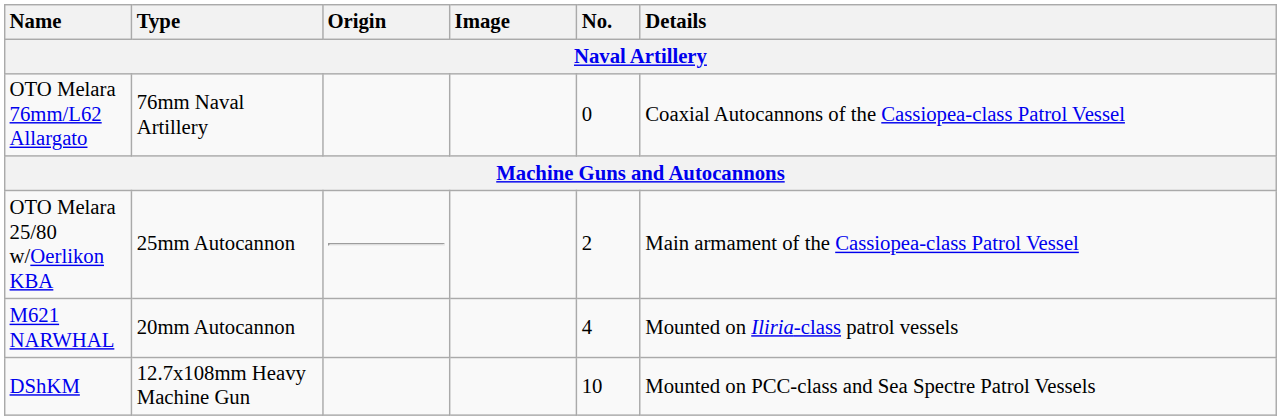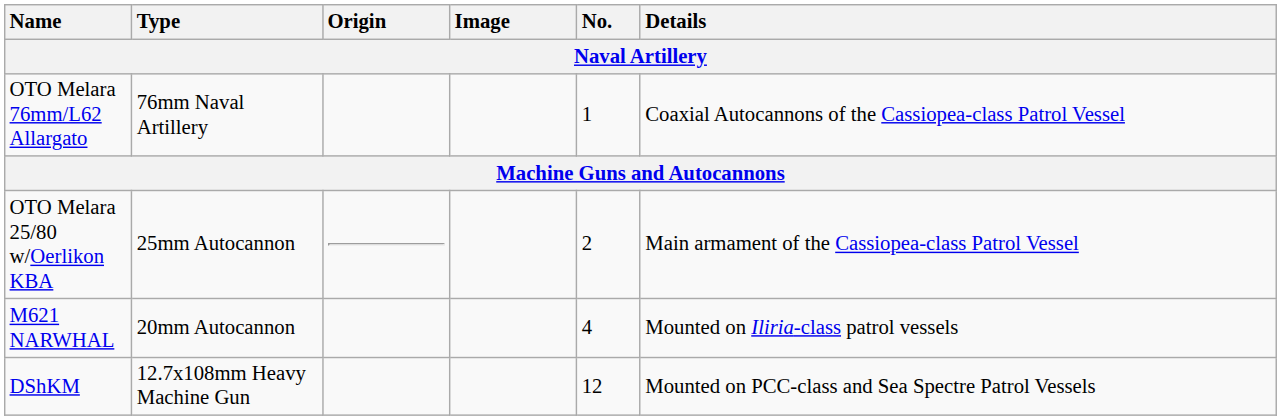OTO Melara 76mm/L62 Allargato | No.: 0 -> 1
DShKM | No.: 10 -> 12
